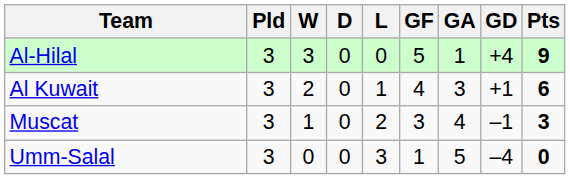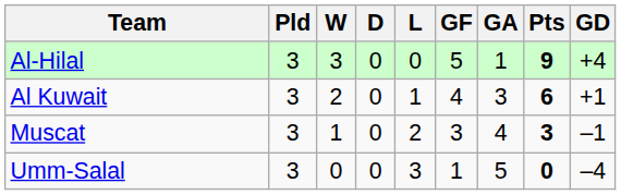columns swapped: GD <-> Pts
